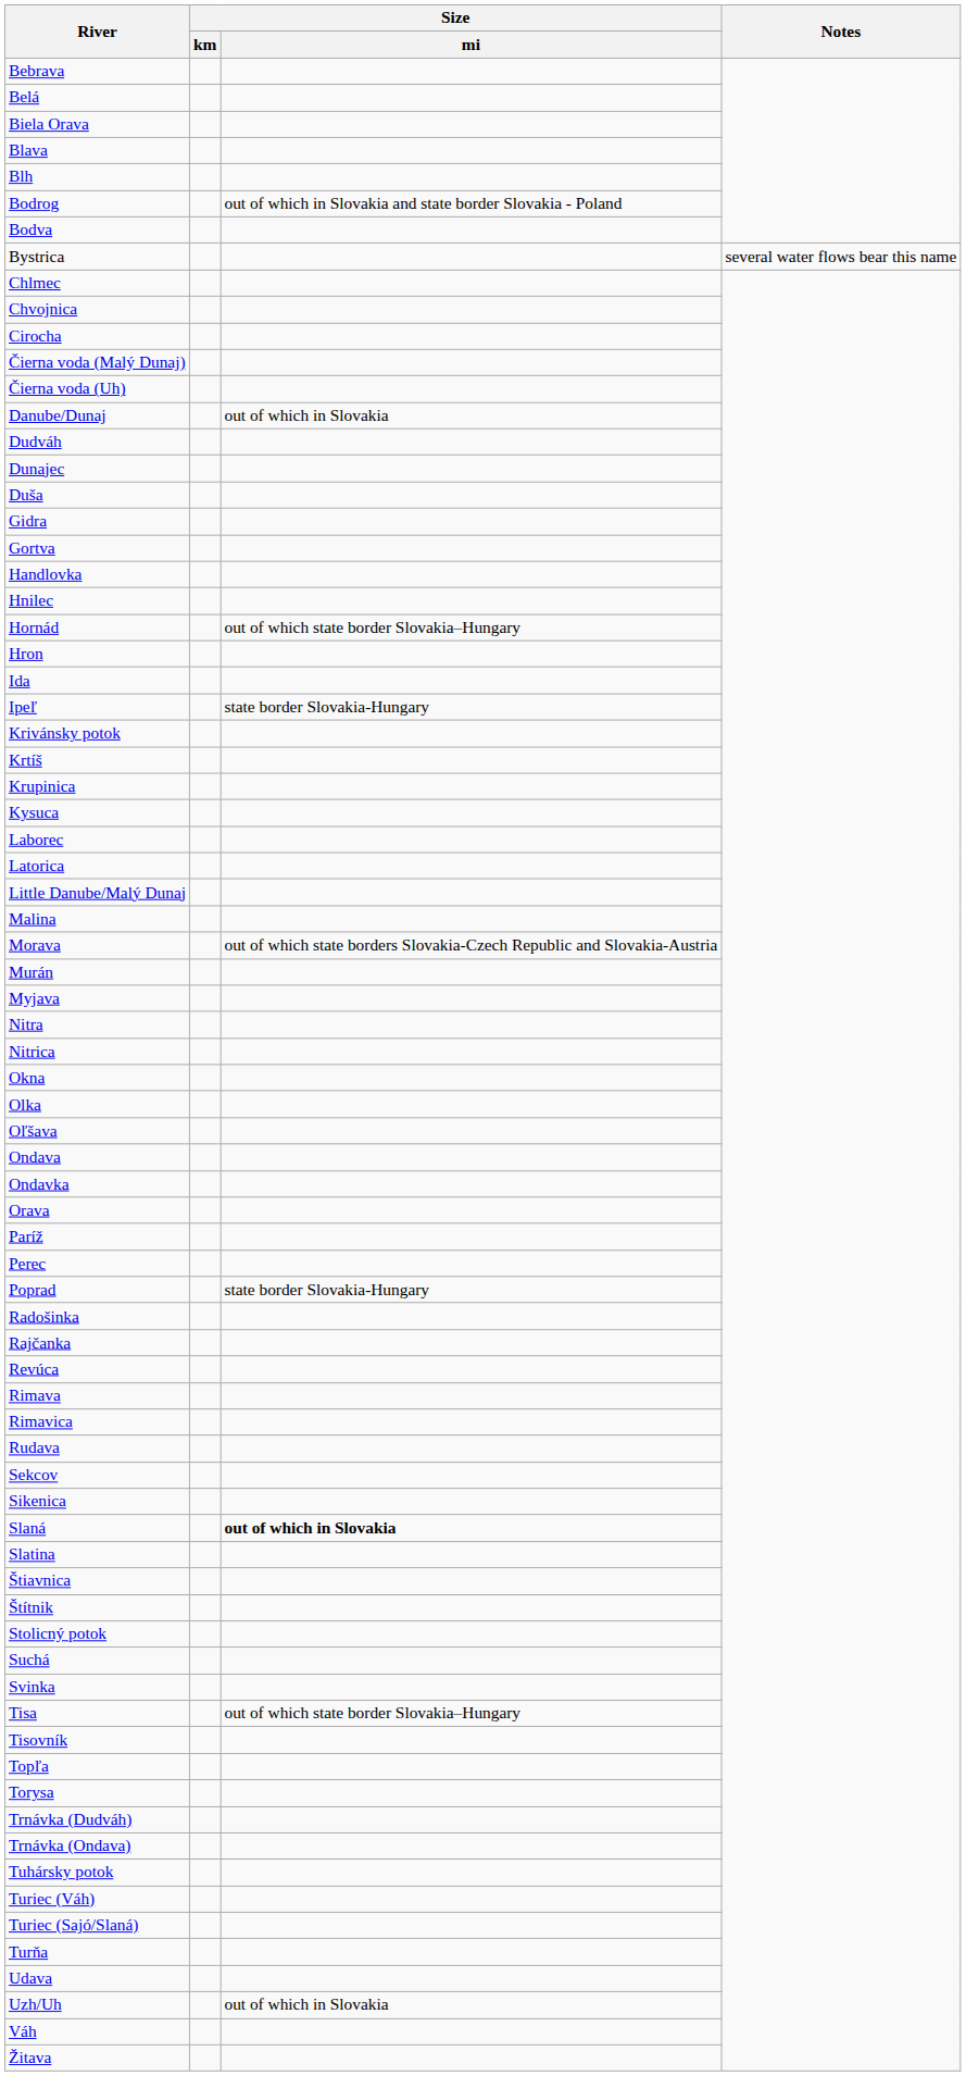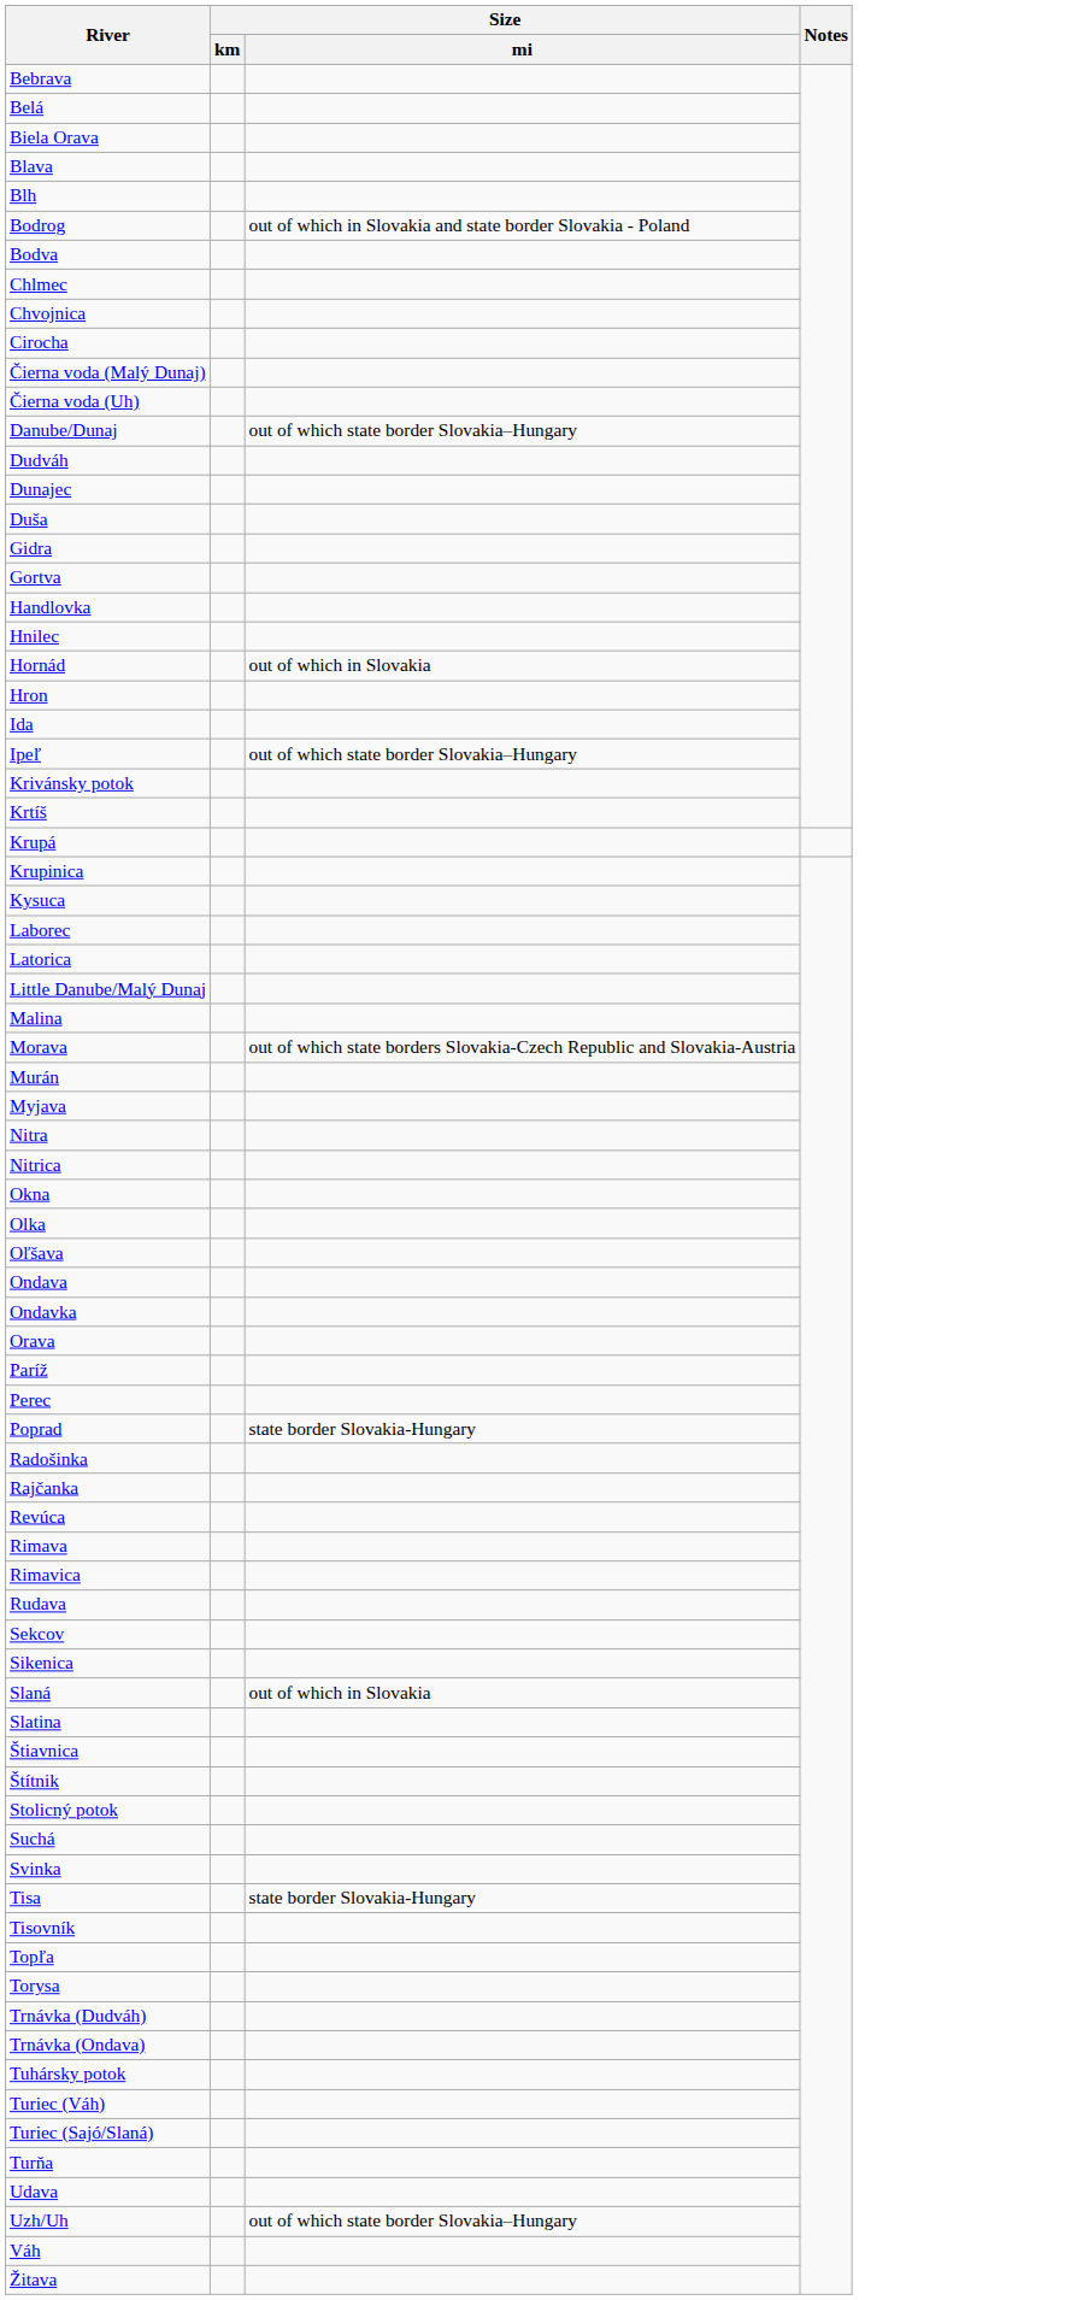- row: Bystrica | several water flows bear this name
Danube/Dunaj | Size / mi: out of which in Slovakia -> out of which state border Slovakia–Hungary
Hornád | Size / mi: out of which state border Slovakia–Hungary -> out of which in Slovakia
Ipeľ | Size / mi: state border Slovakia-Hungary -> out of which state border Slovakia–Hungary
+ row: Krupá
Slaná | Size / mi: bold -> normal
Tisa | Size / mi: out of which state border Slovakia–Hungary -> state border Slovakia-Hungary
Uzh/Uh | Size / mi: out of which in Slovakia -> out of which state border Slovakia–Hungary
